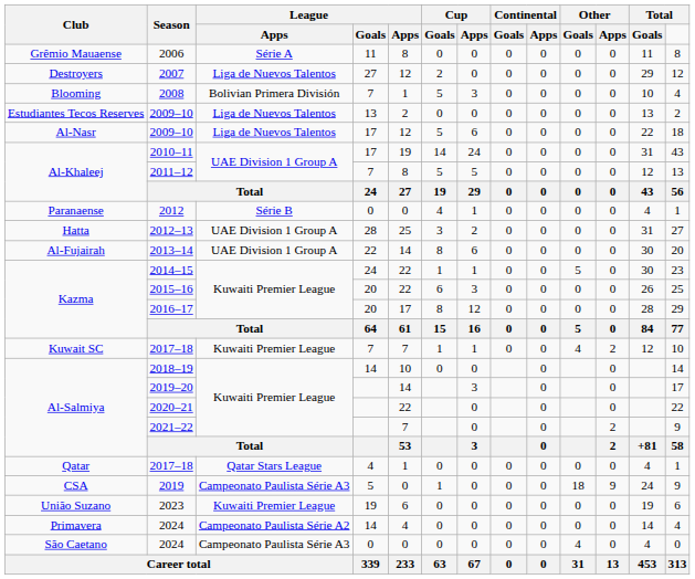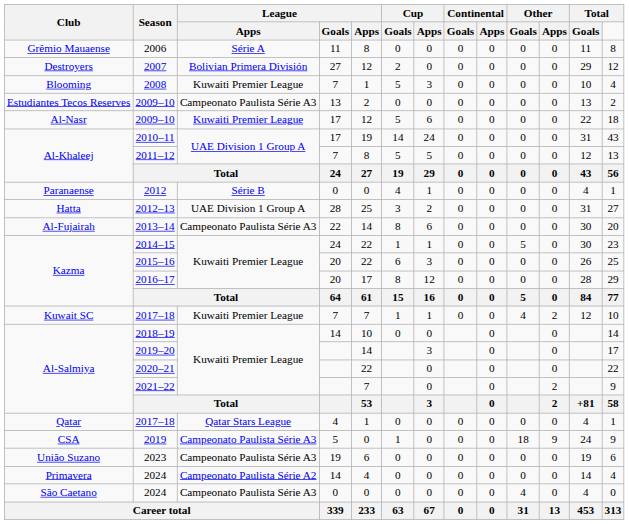2007 | column 3: Liga de Nuevos Talentos -> Bolivian Primera División
2008 | column 3: Bolivian Primera División -> Kuwaiti Premier League
Estudiantes Tecos Reserves / 2009–10 | column 3: Liga de Nuevos Talentos -> Campeonato Paulista Série A3
Al-Nasr / 2009–10 | column 3: Liga de Nuevos Talentos -> Kuwaiti Premier League
2013–14 | column 3: UAE Division 1 Group A -> Campeonato Paulista Série A3
2023 | column 3: Kuwaiti Premier League -> Campeonato Paulista Série A3
